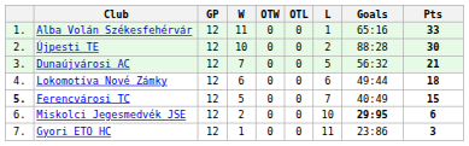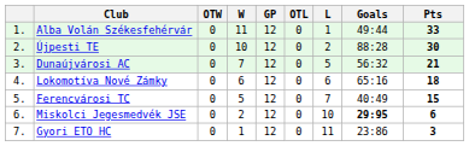columns swapped: GP <-> OTW
Alba Volán Székesfehérvár | Goals: 65:16 -> 49:44
Lokomotíva Nové Zámky | Goals: 49:44 -> 65:16
Ferencvárosi TC | column 1: bold -> normal
